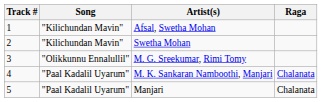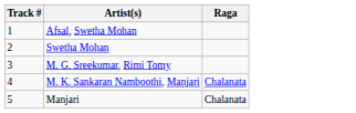- column: Song | "Kilichundan Mavin" | "Kilichundan Mavin" | "Olikkunnu Ennalullil" | "Paal Kadalil Uyarum" | "Paal Kadalil Uyarum"
